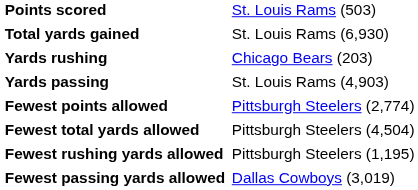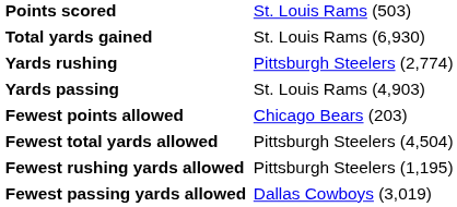Yards rushing | column 2: Chicago Bears (203) -> Pittsburgh Steelers (2,774)
Fewest points allowed | column 2: Pittsburgh Steelers (2,774) -> Chicago Bears (203)
